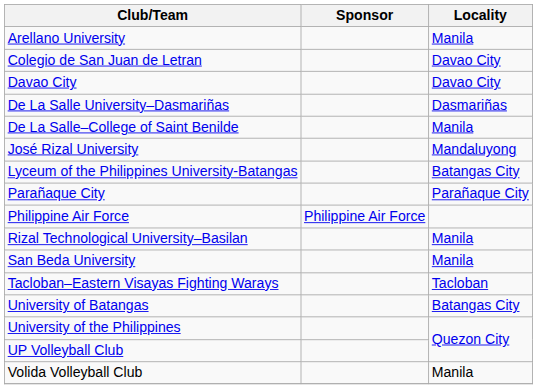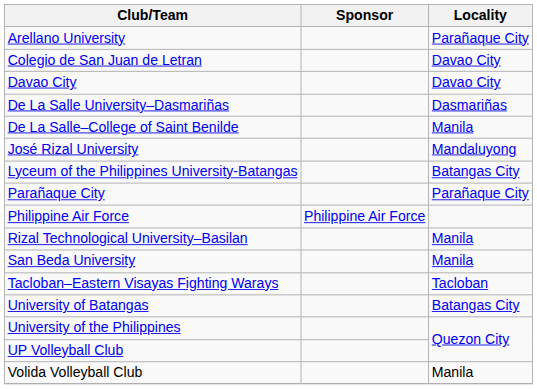Arellano University | Locality: Manila -> Parañaque City
